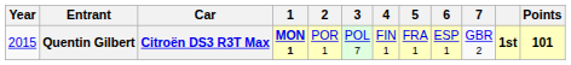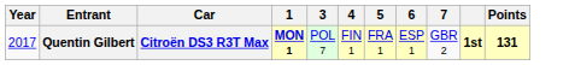- column: 2 | POR 1
Quentin Gilbert | Year: 2015 -> 2017
Quentin Gilbert | Points: 101 -> 131
